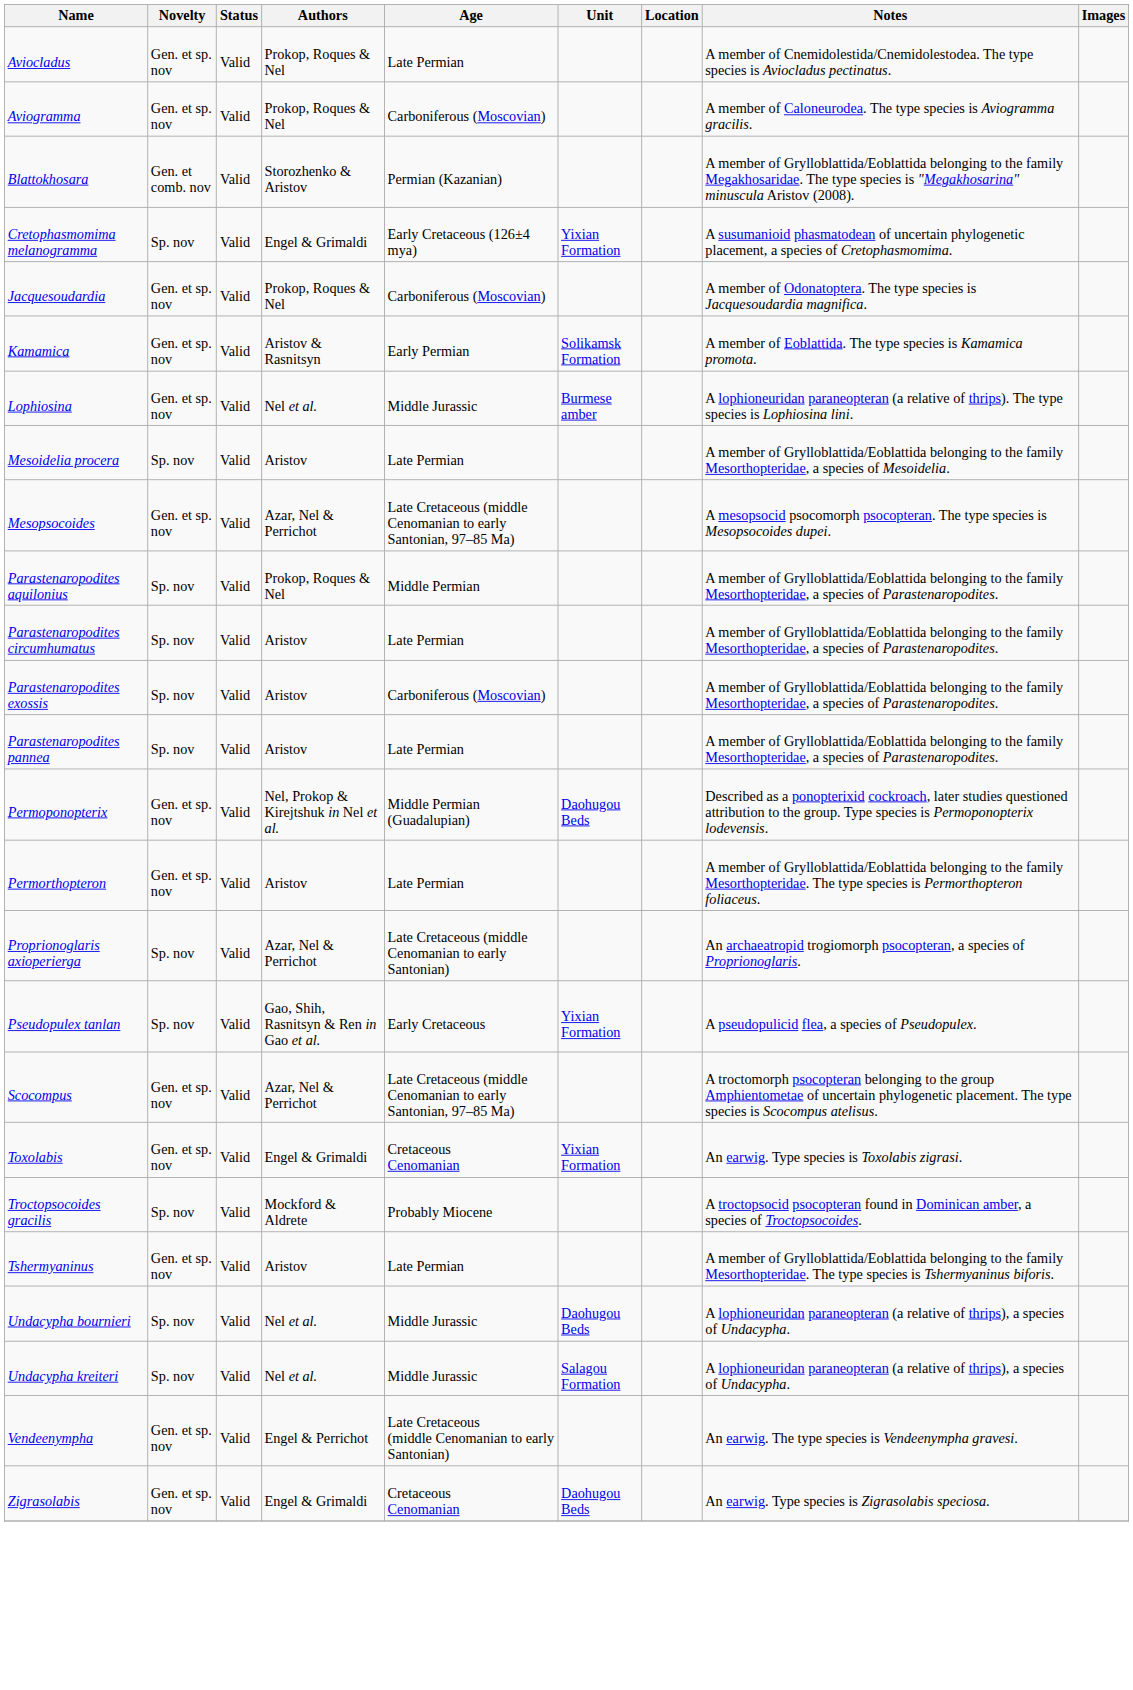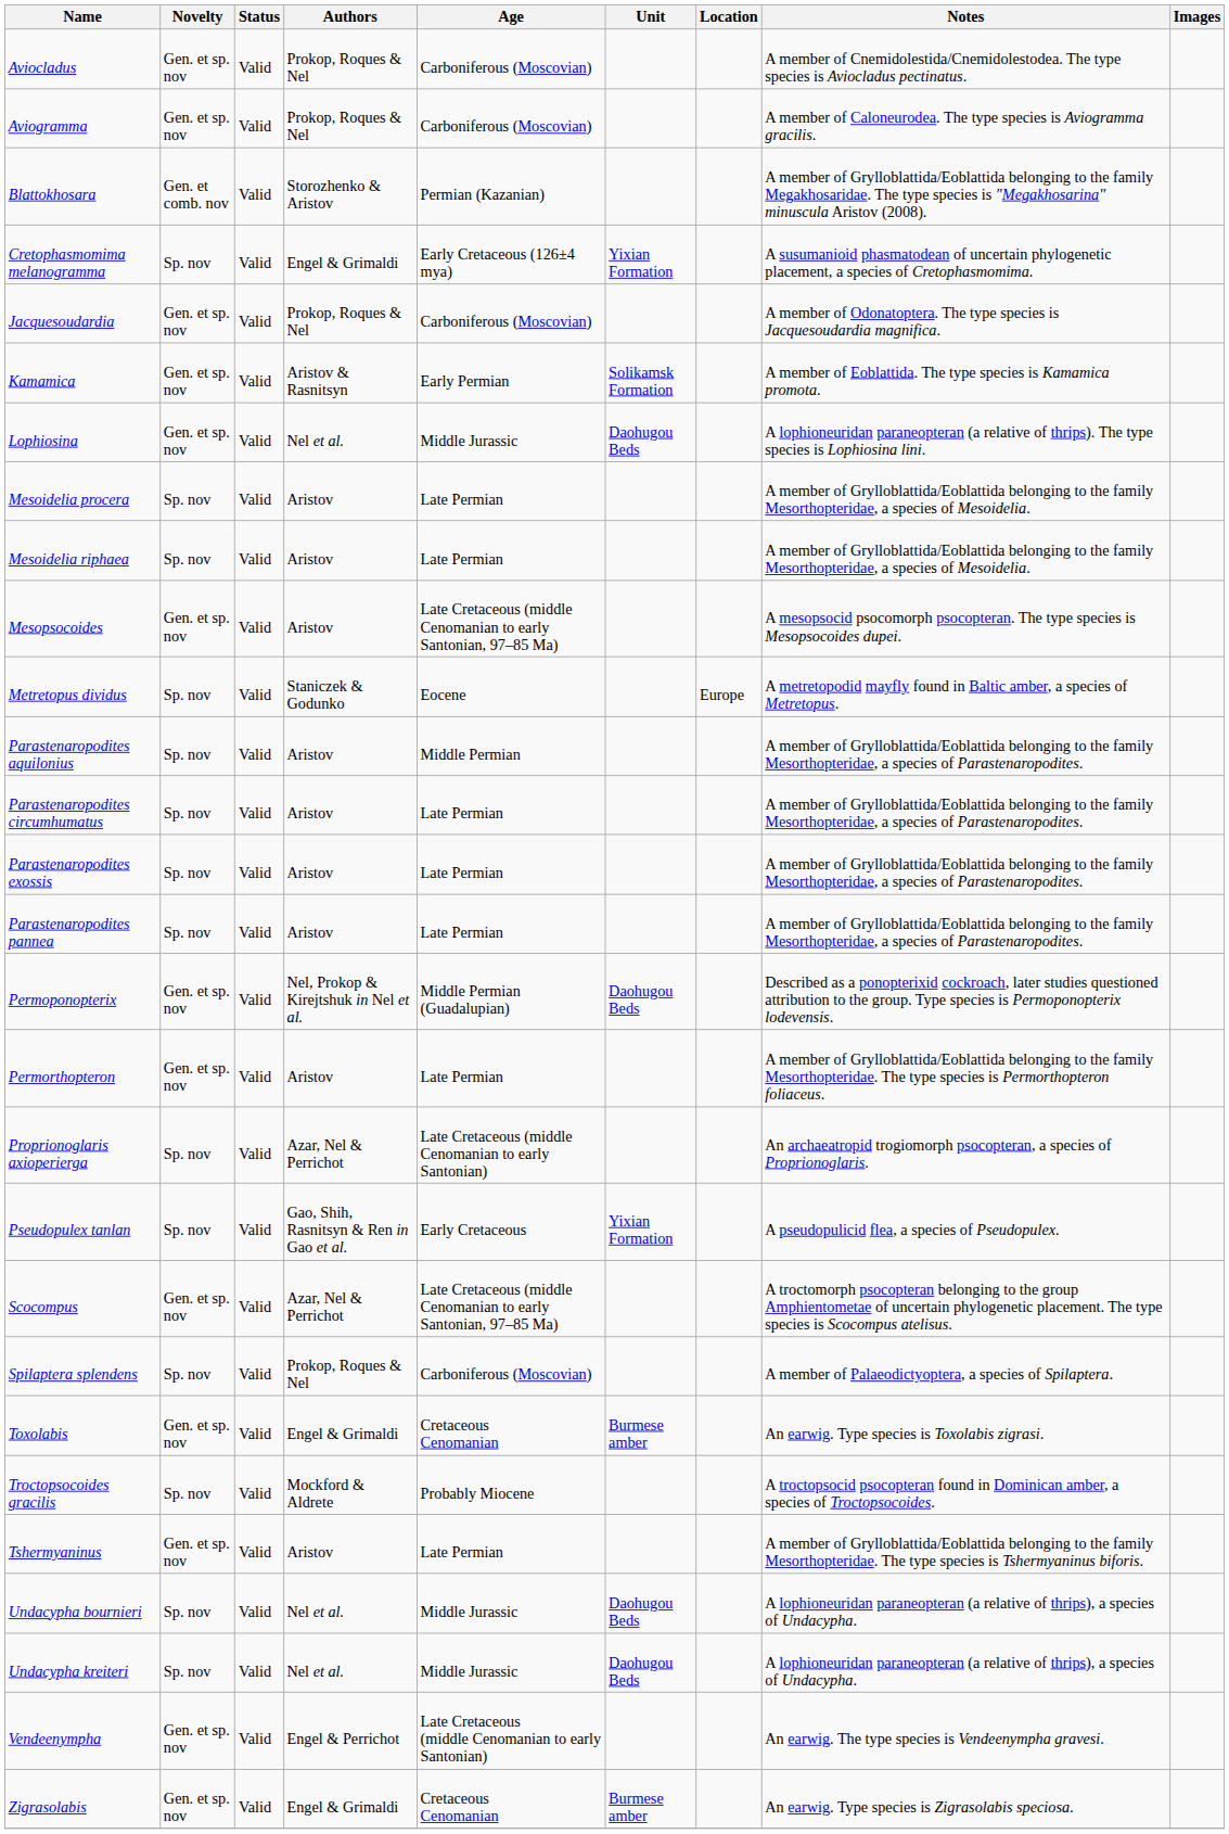Aviocladus | Age: Late Permian -> Carboniferous (Moscovian)
Lophiosina | Unit: Burmese amber -> Daohugou Beds
+ row: Mesoidelia riphaea | Sp. nov | Valid | Aristov | Late Permian | A member of Grylloblattida/Eoblattida belonging to the family Mesorthopteridae, a species of Mesoidelia.
Mesopsocoides | Authors: Azar, Nel & Perrichot -> Aristov
+ row: Metretopus dividus | Sp. nov | Valid | Staniczek & Godunko | Eocene | Europe | A metretopodid mayfly found in Baltic amber, a species of Metretopus.
Parastenaropodites aquilonius | Authors: Prokop, Roques & Nel -> Aristov
Parastenaropodites exossis | Age: Carboniferous (Moscovian) -> Late Permian
+ row: Spilaptera splendens | Sp. nov | Valid | Prokop, Roques & Nel | Carboniferous (Moscovian) | A member of Palaeodictyoptera, a species of Spilaptera.
Toxolabis | Unit: Yixian Formation -> Burmese amber
Undacypha kreiteri | Unit: Salagou Formation -> Daohugou Beds
Zigrasolabis | Unit: Daohugou Beds -> Burmese amber
